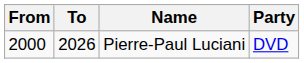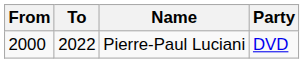Pierre-Paul Luciani | To: 2026 -> 2022
